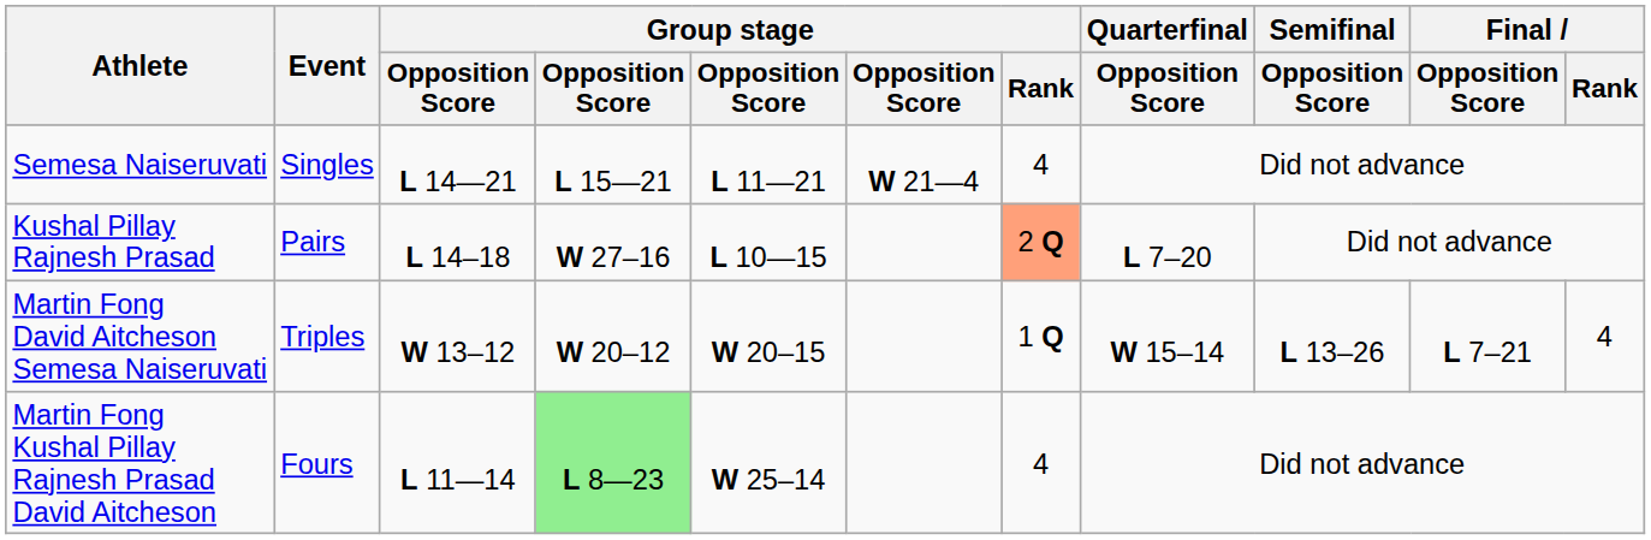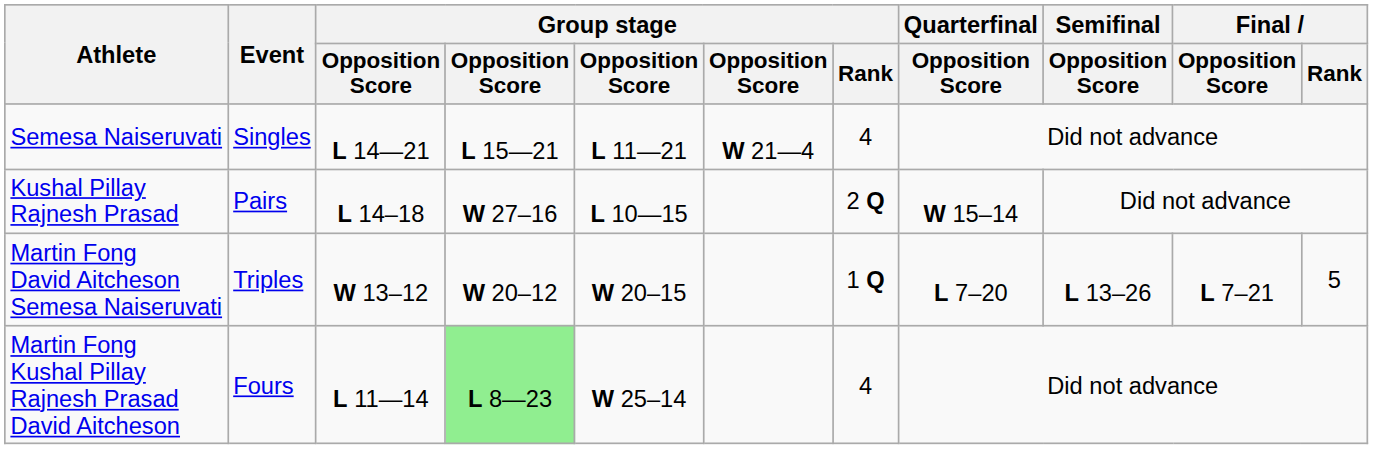Kushal Pillay Rajnesh Prasad | Group stage / Rank: lightsalmon background -> no background
Kushal Pillay Rajnesh Prasad | Quarterfinal / Opposition Score: L 7–20 -> W 15–14
Martin Fong David Aitcheson Semesa Naiseruvati | Quarterfinal / Opposition Score: W 15–14 -> L 7–20
Martin Fong David Aitcheson Semesa Naiseruvati | Final / Rank: 4 -> 5
